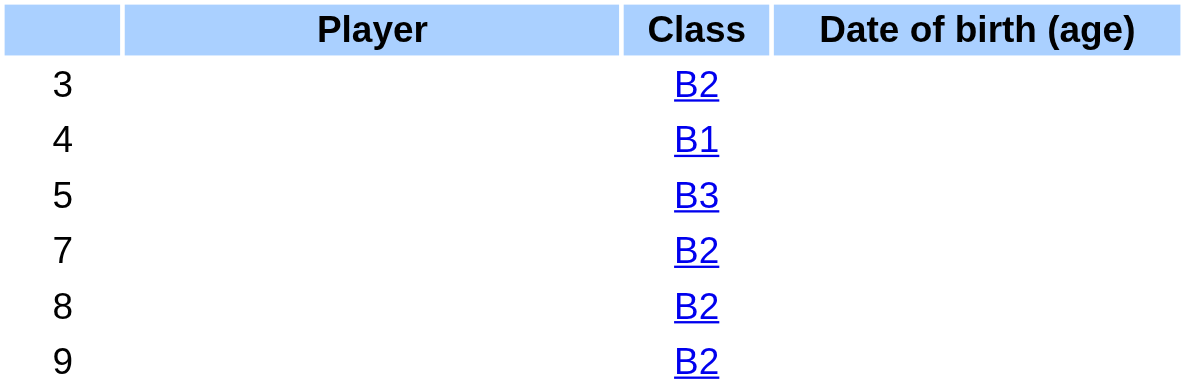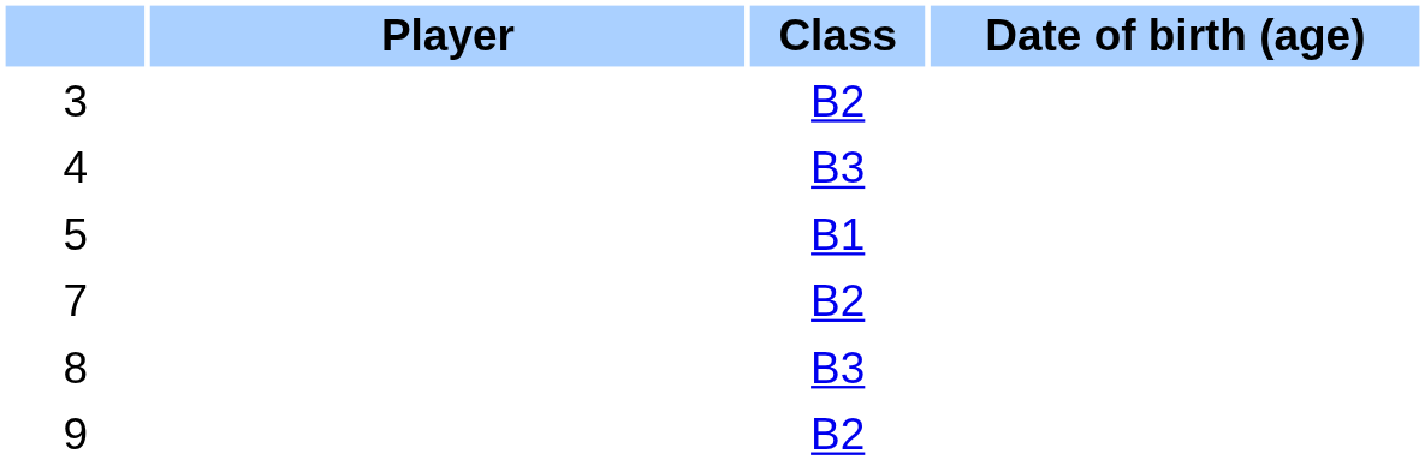4 | Class: B1 -> B3
5 | Class: B3 -> B1
8 | Class: B2 -> B3
